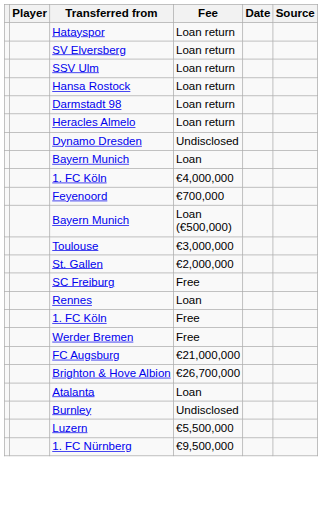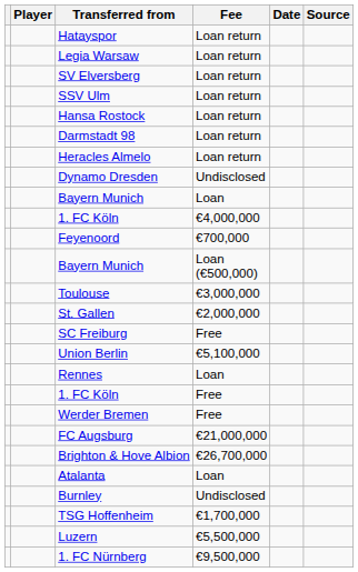+ row: Legia Warsaw | Loan return
+ row: Union Berlin | €5,100,000
+ row: TSG Hoffenheim | €1,700,000
